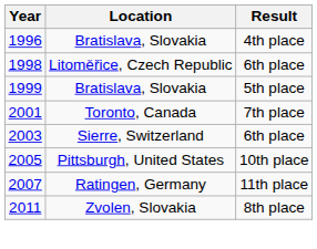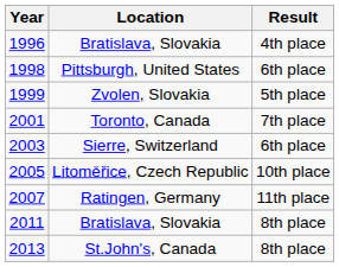1998 | Location: Litoměřice, Czech Republic -> Pittsburgh, United States
1999 | Location: Bratislava, Slovakia -> Zvolen, Slovakia
2005 | Location: Pittsburgh, United States -> Litoměřice, Czech Republic
2011 | Location: Zvolen, Slovakia -> Bratislava, Slovakia
+ row: 2013 | St.John's, Canada | 8th place
